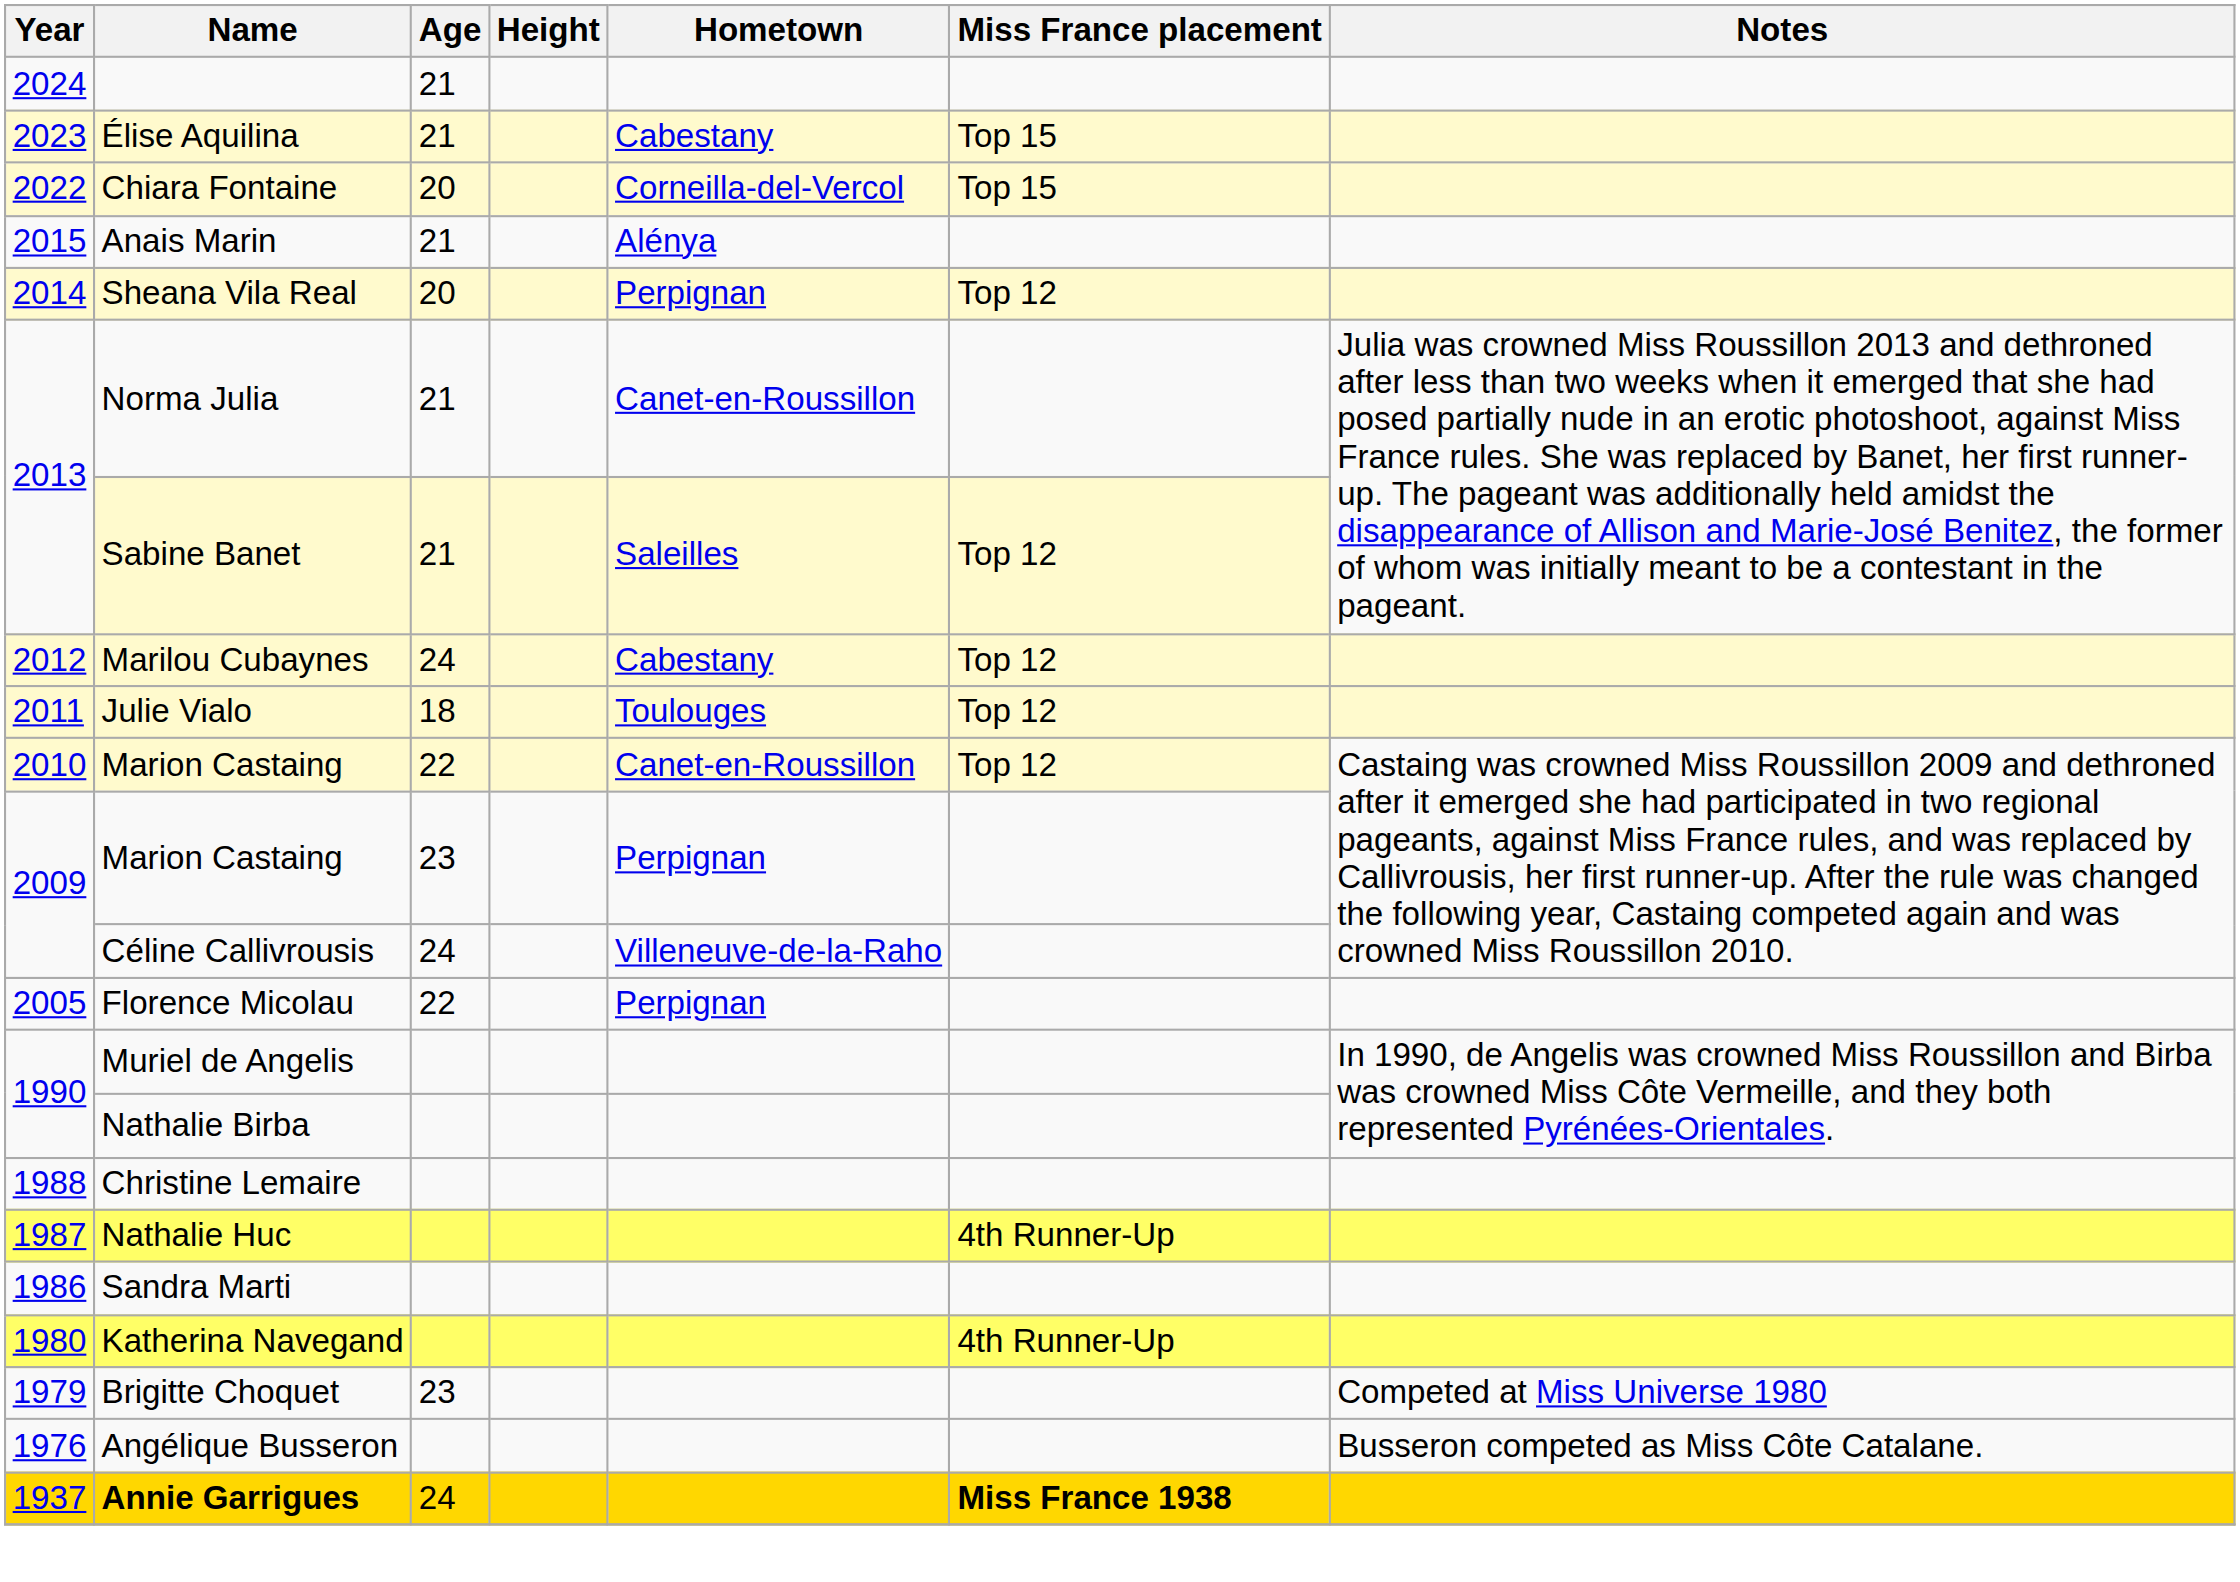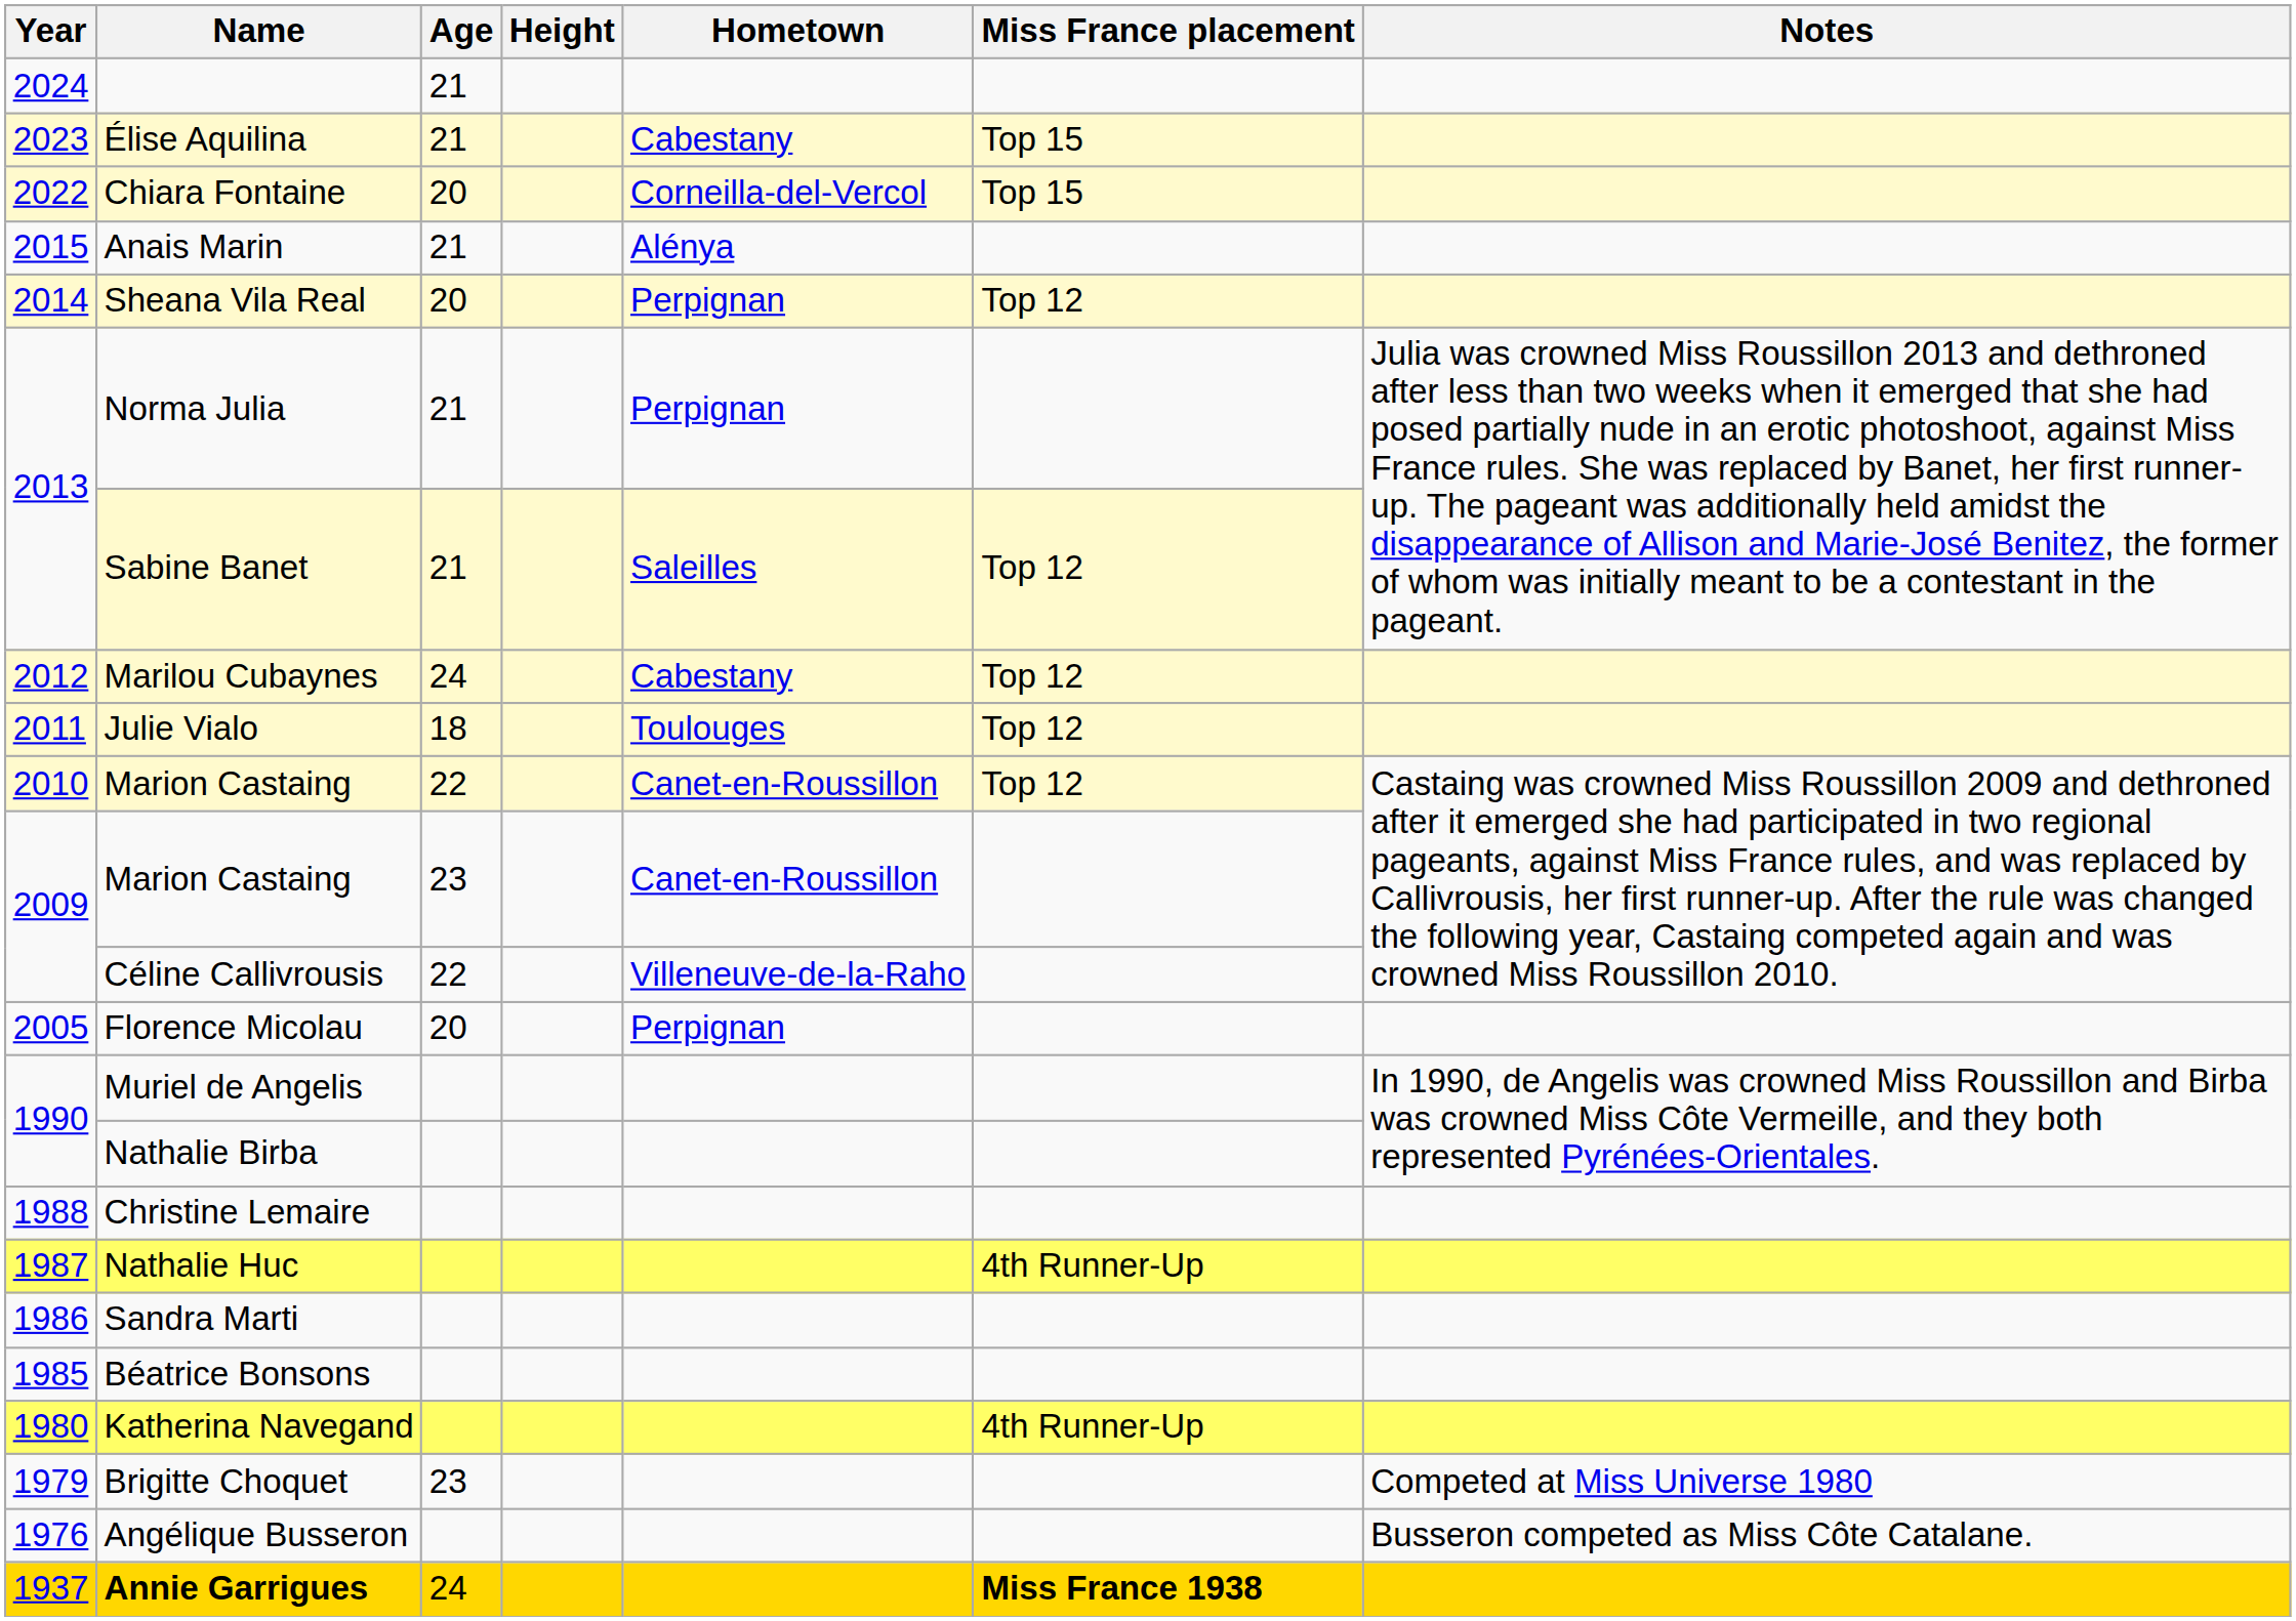Norma Julia | Hometown: Canet-en-Roussillon -> Perpignan
2009 / Marion Castaing | Hometown: Perpignan -> Canet-en-Roussillon
Céline Callivrousis | Age: 24 -> 22
Florence Micolau | Age: 22 -> 20
+ row: 1985 | Béatrice Bonsons
